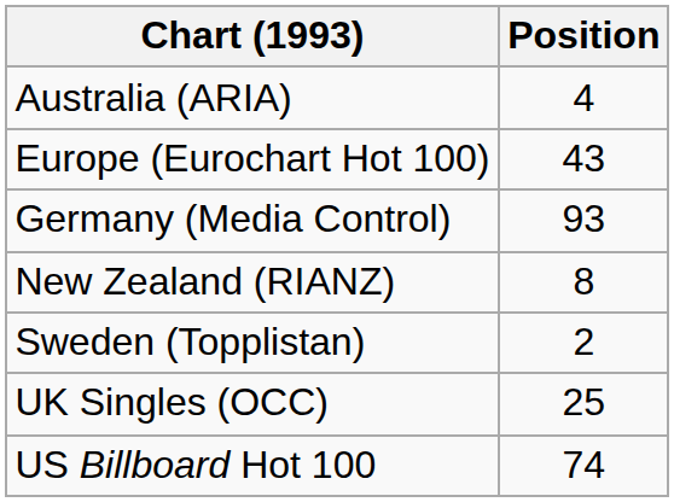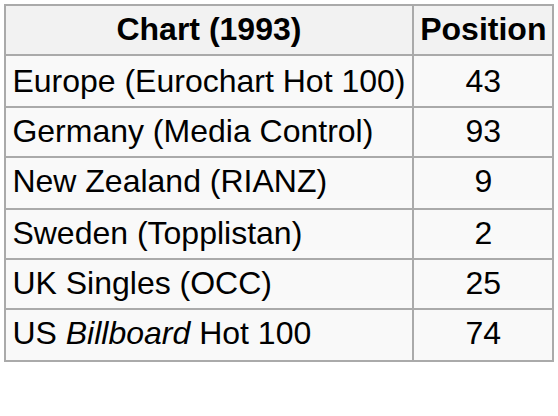- row: Australia (ARIA) | 4
New Zealand (RIANZ) | Position: 8 -> 9
